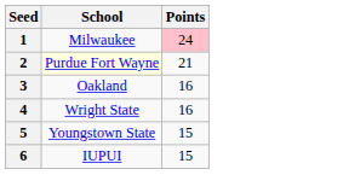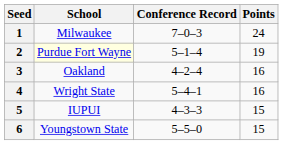+ column: Conference Record | 7–0–3 | 5–1–4 | 4–2–4 | 5–4–1 | 4–3–3 | 5–5–0
1 | Points: pink background -> no background
2 | Points: 21 -> 19
5 | School: Youngstown State -> IUPUI
6 | School: IUPUI -> Youngstown State
